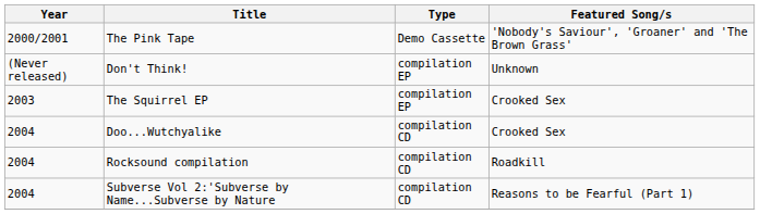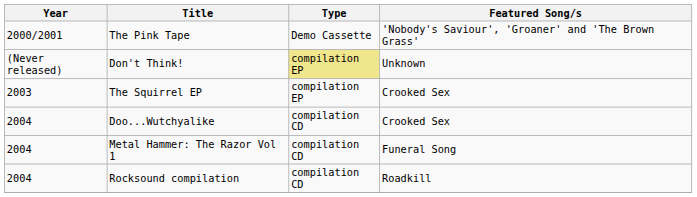Don't Think! | Type: no background -> khaki background
+ row: 2004 | Metal Hammer: The Razor Vol 1 | compilation CD | Funeral Song
- row: 2004 | Subverse Vol 2:'Subverse by Name...Subverse by Nature | compilation CD | Reasons to be Fearful (Part 1)
